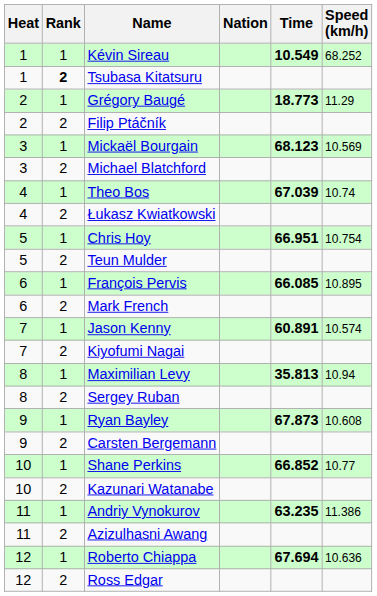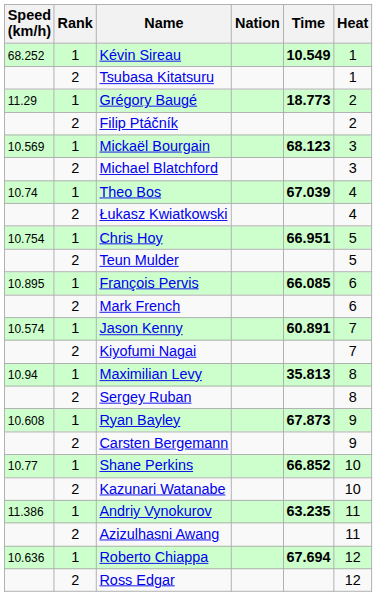columns swapped: Heat <-> Speed (km/h)
Tsubasa Kitatsuru | Rank: bold -> normal
